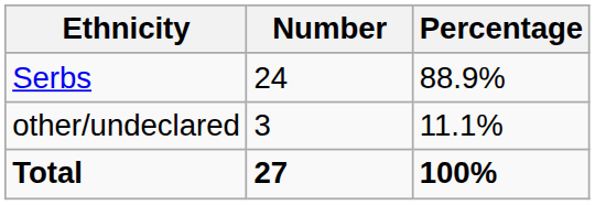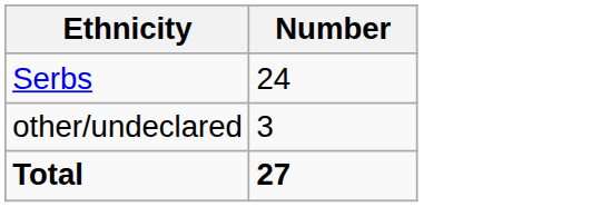- column: Percentage | 88.9% | 11.1% | 100%
